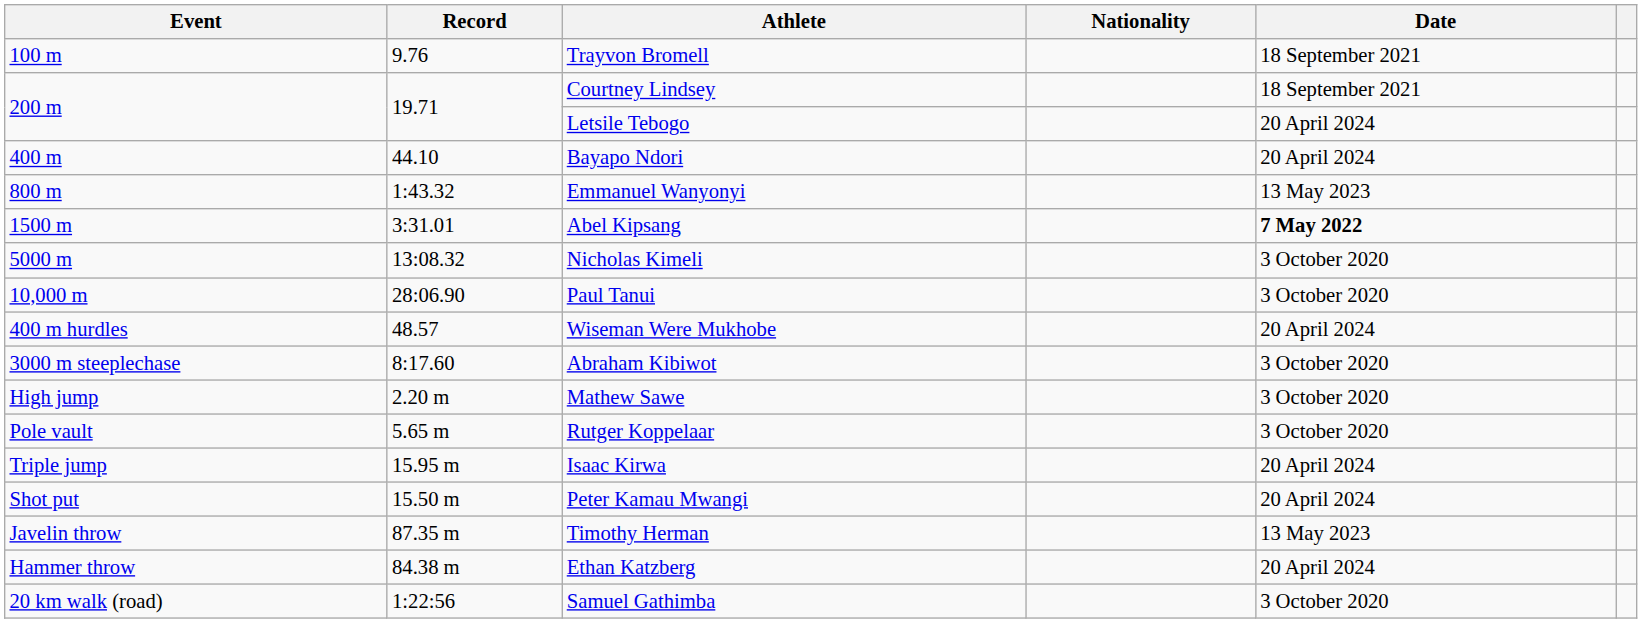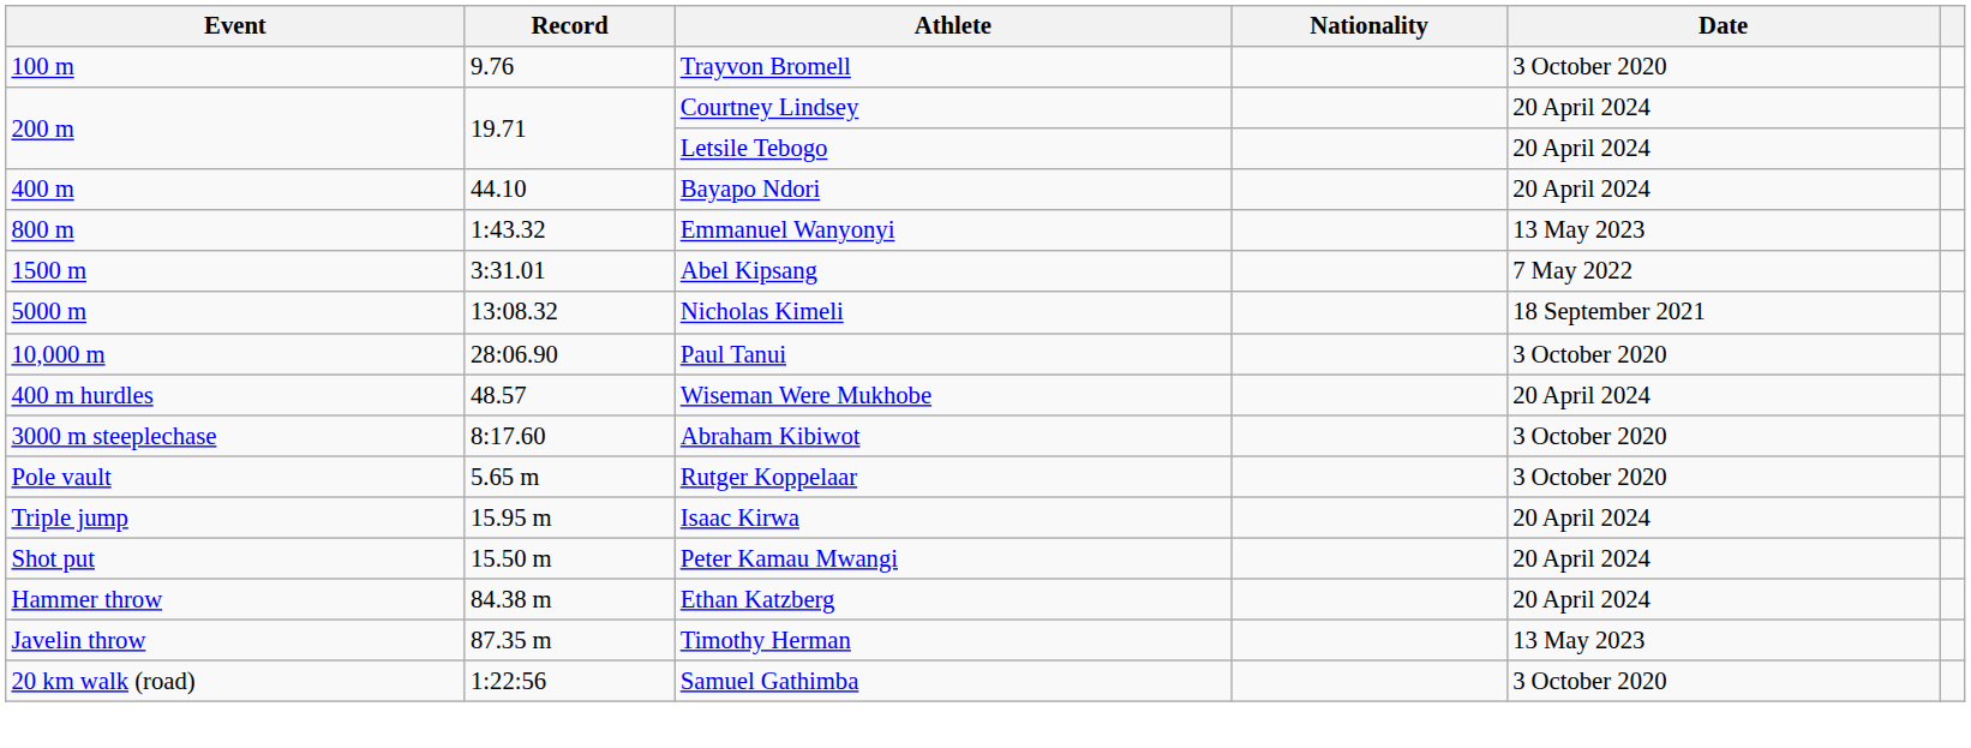Trayvon Bromell | Date: 18 September 2021 -> 3 October 2020
Courtney Lindsey | Date: 18 September 2021 -> 20 April 2024
Abel Kipsang | Date: bold -> normal
Nicholas Kimeli | Date: 3 October 2020 -> 18 September 2021
- row: High jump | 2.20 m | Mathew Sawe | 3 October 2020
rows swapped: Ethan Katzberg <-> Timothy Herman
